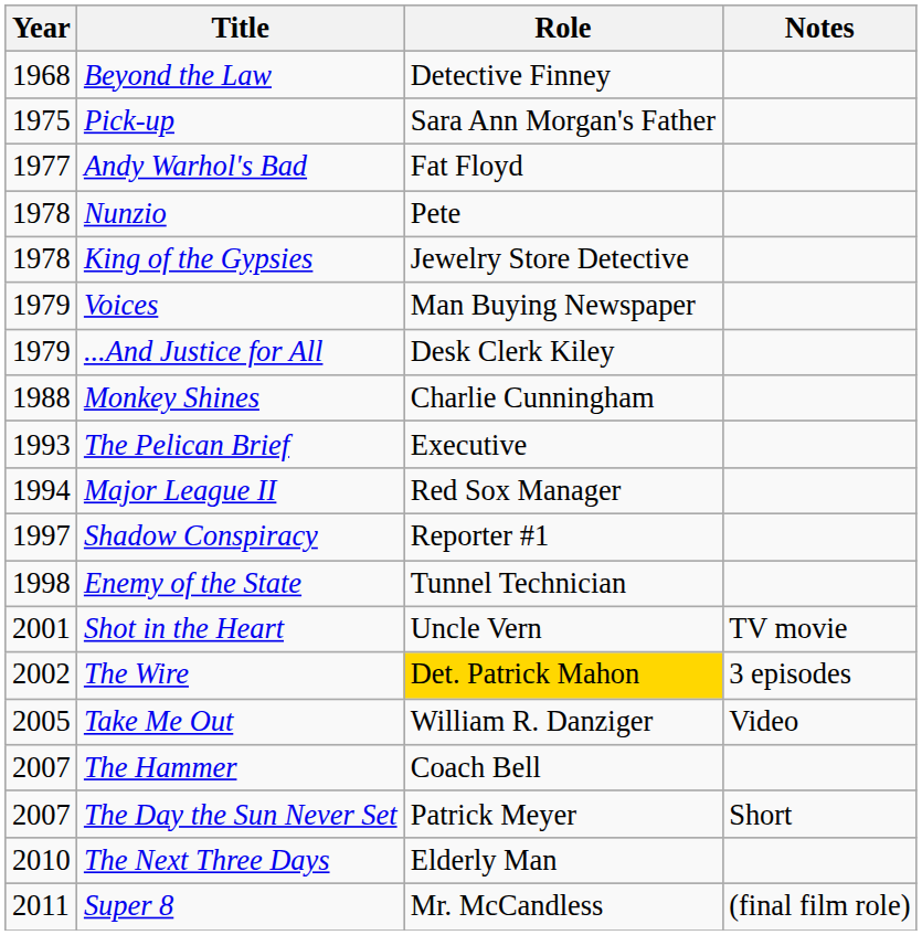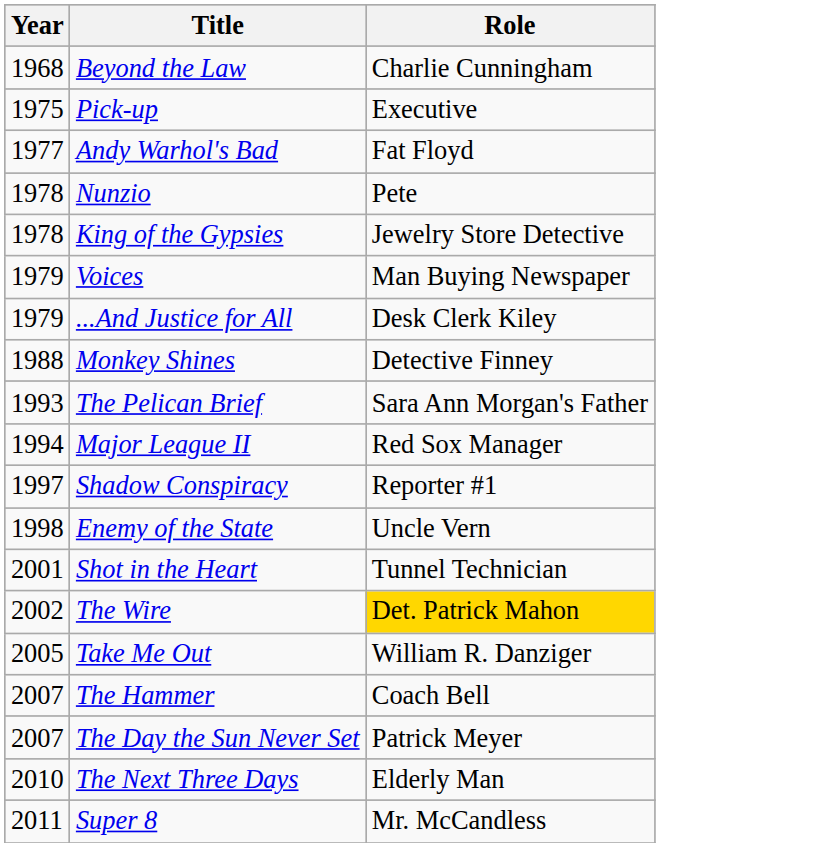- column: Notes | TV movie | 3 episodes | Video | Short | (final film role)
Beyond the Law | Role: Detective Finney -> Charlie Cunningham
Pick-up | Role: Sara Ann Morgan's Father -> Executive
Monkey Shines | Role: Charlie Cunningham -> Detective Finney
The Pelican Brief | Role: Executive -> Sara Ann Morgan's Father
Enemy of the State | Role: Tunnel Technician -> Uncle Vern
Shot in the Heart | Role: Uncle Vern -> Tunnel Technician
